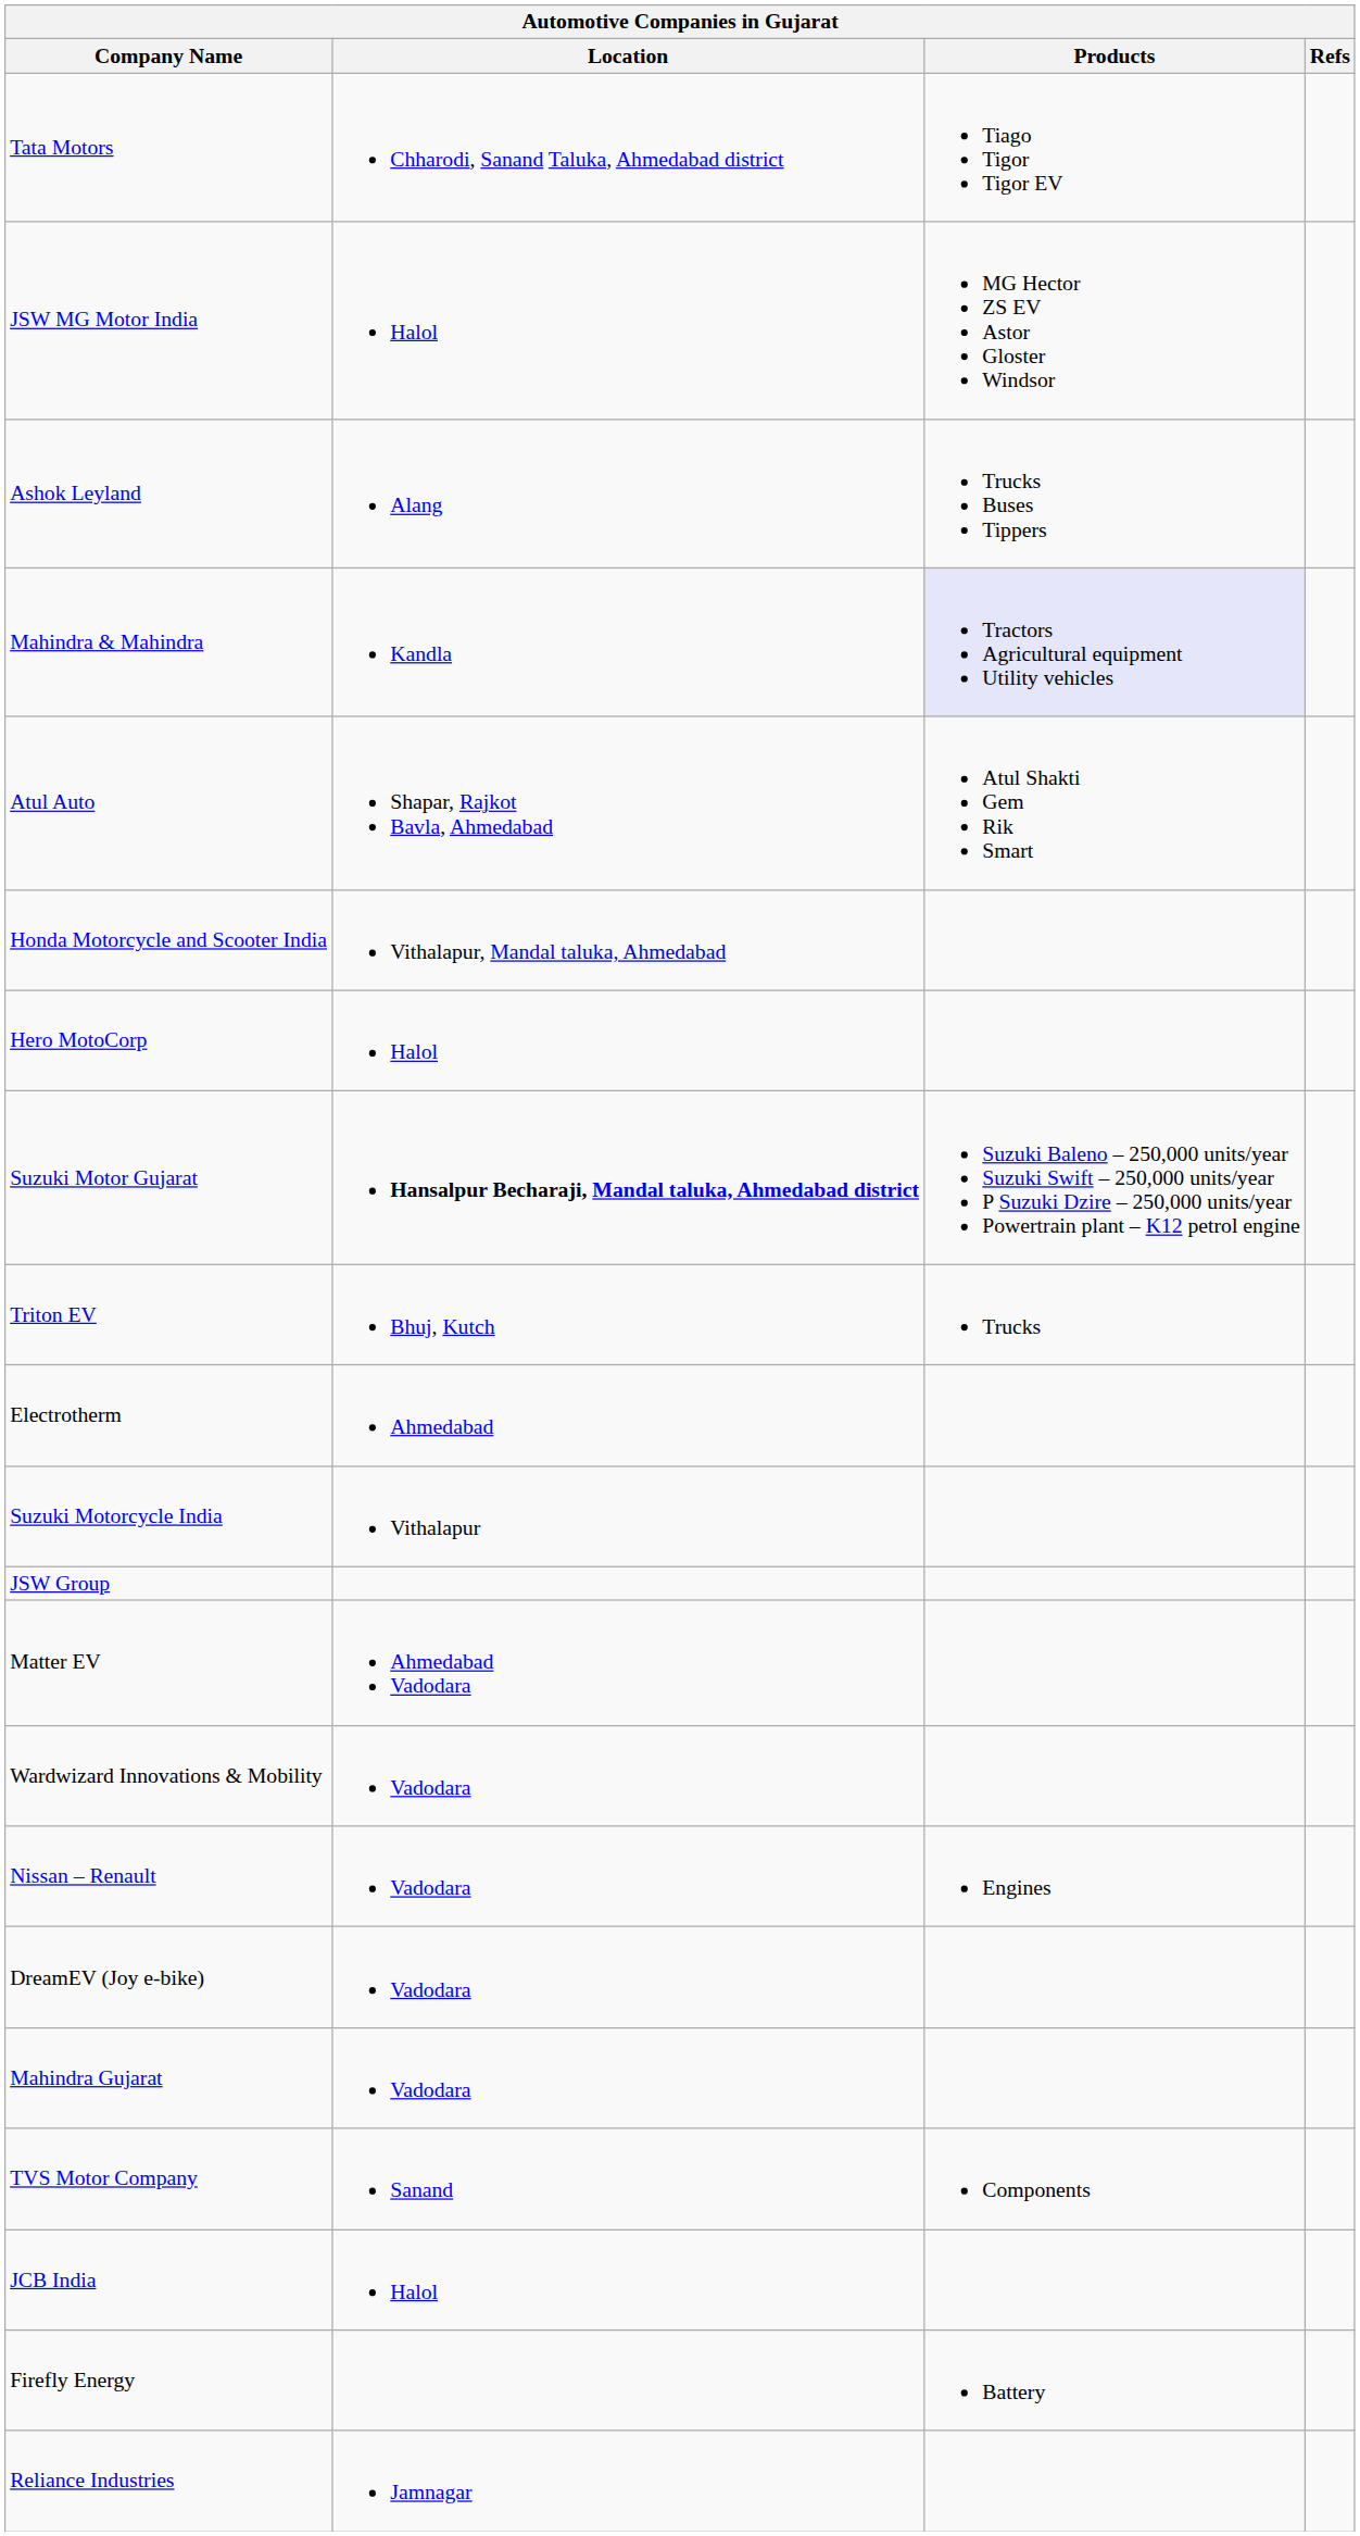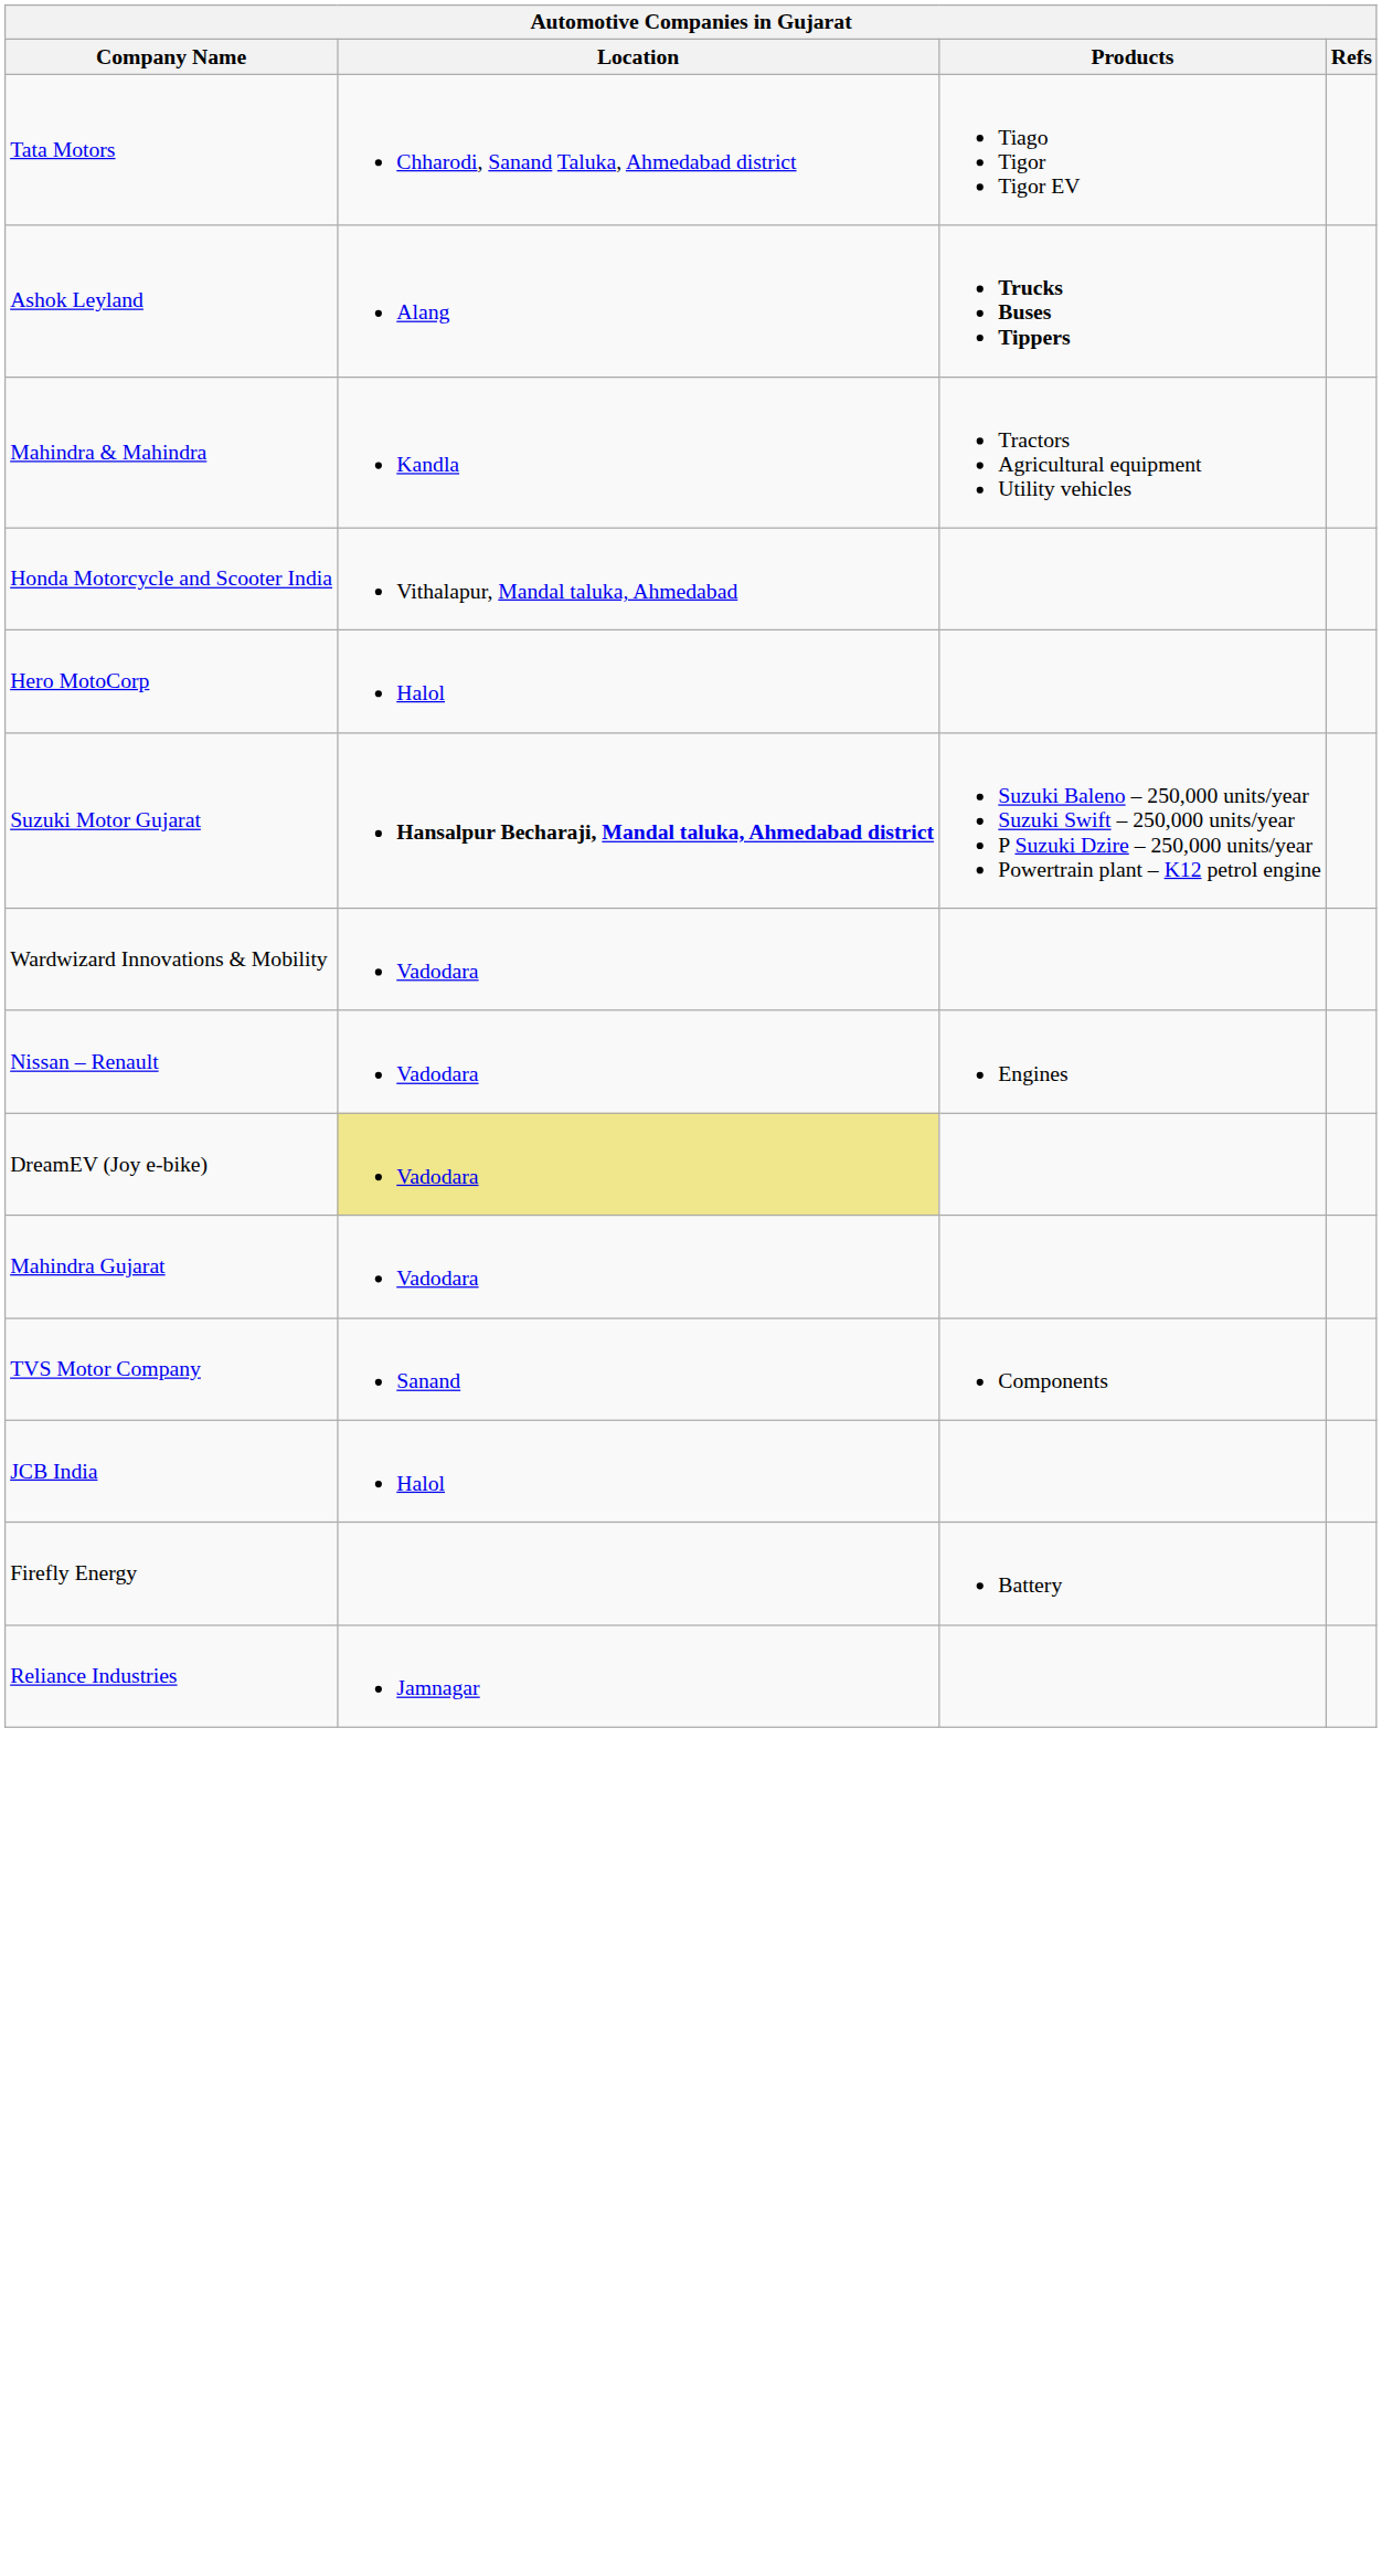- row: JSW MG Motor India | Halol | MG Hector ZS EV Astor Gloster Windsor
Ashok Leyland | Products: normal -> bold
Mahindra & Mahindra | Products: lavender background -> no background
- row: Atul Auto | Shapar, Rajkot Bavla, Ahmedabad | Atul Shakti Gem Rik Smart
- row: Triton EV | Bhuj, Kutch | Trucks
- row: Electrotherm | Ahmedabad
- row: Suzuki Motorcycle India | Vithalapur
- row: JSW Group
- row: Matter EV | Ahmedabad Vadodara
DreamEV (Joy e-bike) | Location: no background -> khaki background
